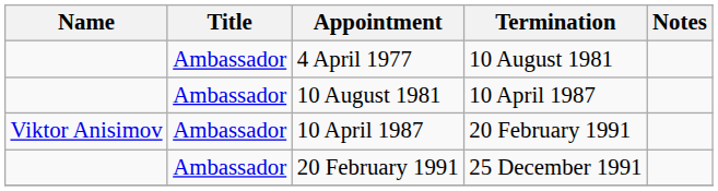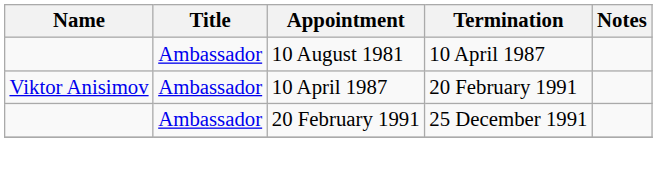- row: Ambassador | 4 April 1977 | 10 August 1981
